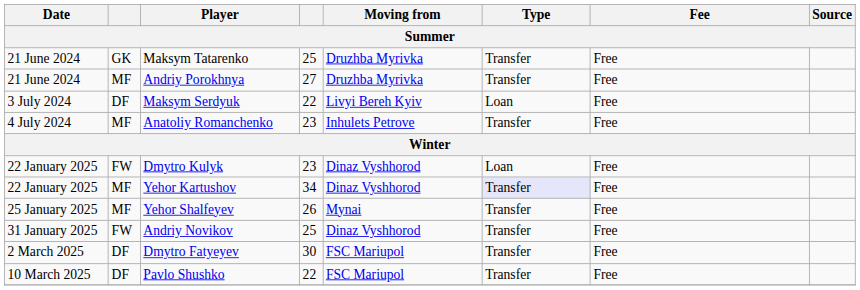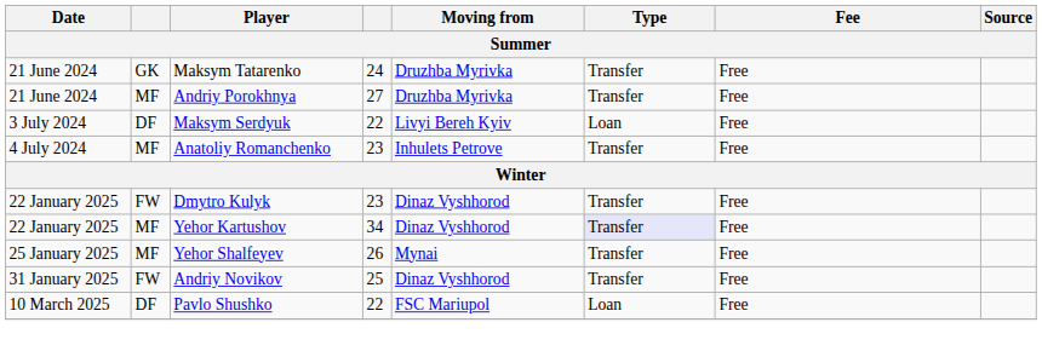Maksym Tatarenko | column 4: 25 -> 24
Dmytro Kulyk | Type: Loan -> Transfer
- row: 2 March 2025 | DF | Dmytro Fatyeyev | 30 | FSC Mariupol | Transfer | Free
Pavlo Shushko | Type: Transfer -> Loan
